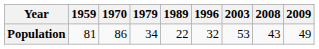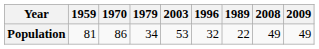columns swapped: 1989 <-> 2003
Population | 2008: 43 -> 49
